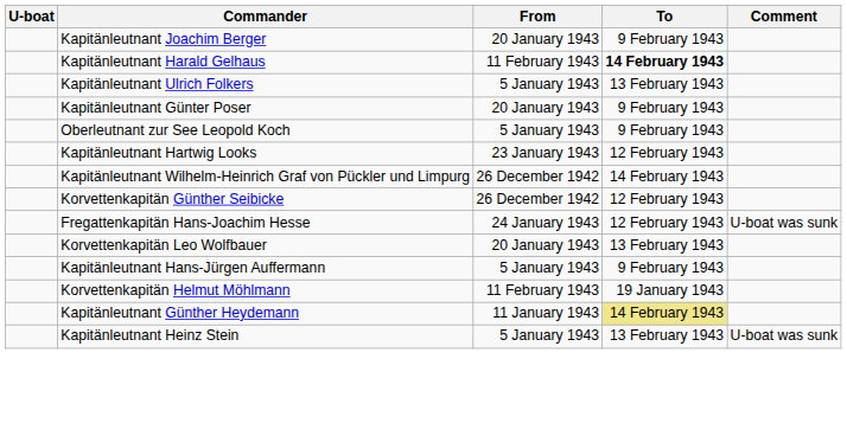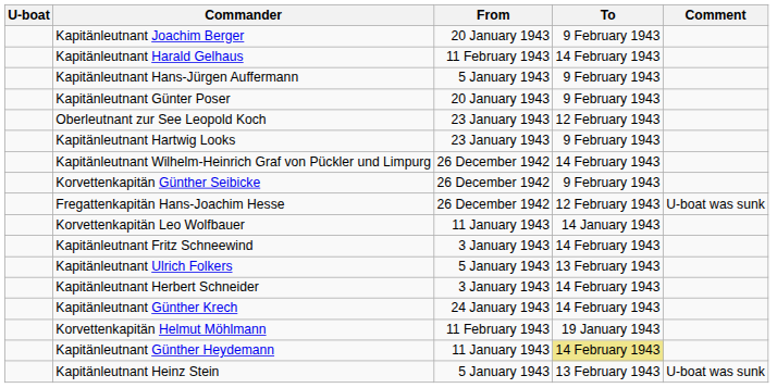Kapitänleutnant Harald Gelhaus | To: bold -> normal
rows swapped: Kapitänleutnant Ulrich Folkers <-> Kapitänleutnant Hans-Jürgen Auffermann
Oberleutnant zur See Leopold Koch | From: 5 January 1943 -> 23 January 1943
Oberleutnant zur See Leopold Koch | To: 9 February 1943 -> 12 February 1943
Kapitänleutnant Hartwig Looks | To: 12 February 1943 -> 9 February 1943
Korvettenkapitän Günther Seibicke | To: 12 February 1943 -> 9 February 1943
Fregattenkapitän Hans-Joachim Hesse | From: 24 January 1943 -> 26 December 1942
Korvettenkapitän Leo Wolfbauer | From: 20 January 1943 -> 11 January 1943
Korvettenkapitän Leo Wolfbauer | To: 13 February 1943 -> 14 January 1943
+ row: Kapitänleutnant Fritz Schneewind | 3 January 1943 | 14 February 1943
+ row: Kapitänleutnant Herbert Schneider | 3 January 1943 | 14 February 1943
+ row: Kapitänleutnant Günther Krech | 24 January 1943 | 14 February 1943
